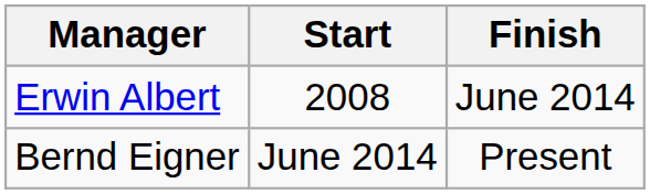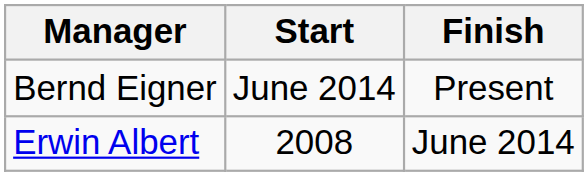rows swapped: Erwin Albert <-> Bernd Eigner
